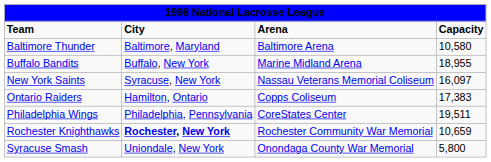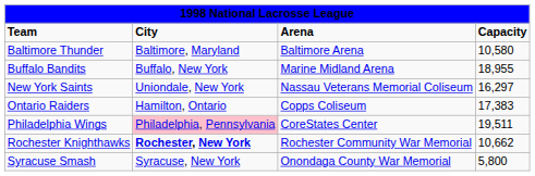New York Saints | column 2: Syracuse, New York -> Uniondale, New York
New York Saints | column 4: 16,097 -> 16,297
Philadelphia Wings | column 2: no background -> pink background
Rochester Knighthawks | column 4: 10,659 -> 10,662
Syracuse Smash | column 2: Uniondale, New York -> Syracuse, New York
